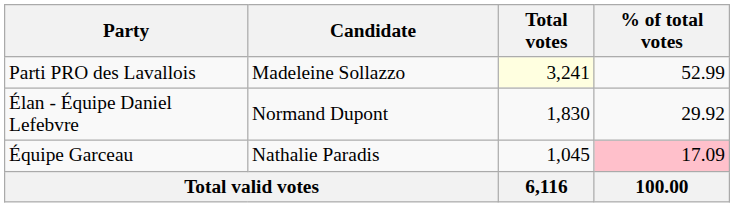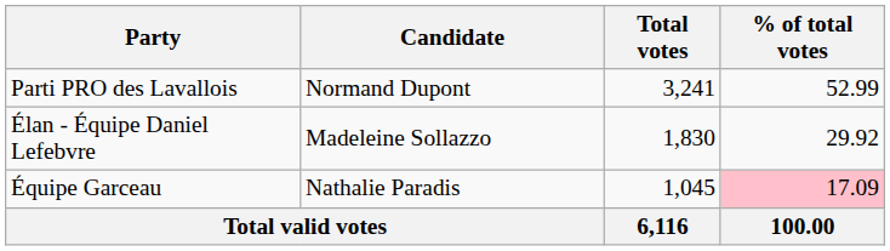Parti PRO des Lavallois | Candidate: Madeleine Sollazzo -> Normand Dupont
Parti PRO des Lavallois | Total votes: lightyellow background -> no background
Élan - Équipe Daniel Lefebvre | Candidate: Normand Dupont -> Madeleine Sollazzo
